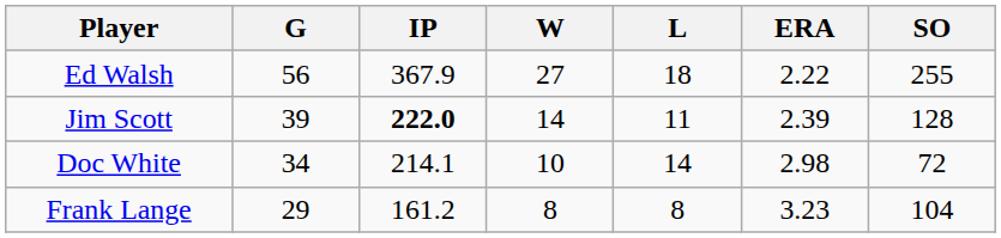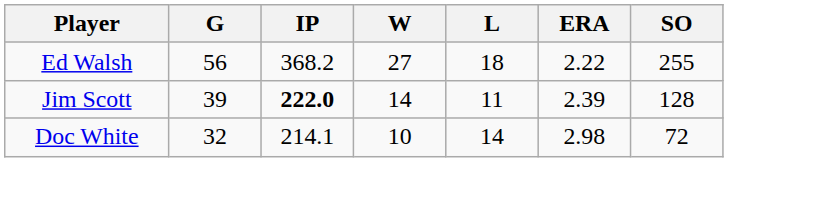Ed Walsh | IP: 367.9 -> 368.2
Doc White | G: 34 -> 32
- row: Frank Lange | 29 | 161.2 | 8 | 8 | 3.23 | 104
